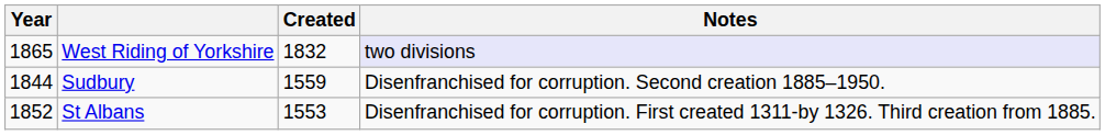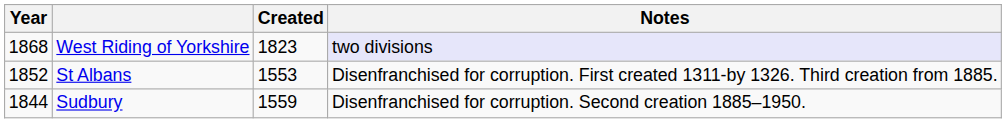West Riding of Yorkshire | Year: 1865 -> 1868
West Riding of Yorkshire | Created: 1832 -> 1823
rows swapped: St Albans <-> Sudbury
